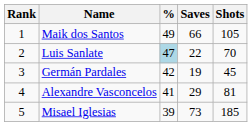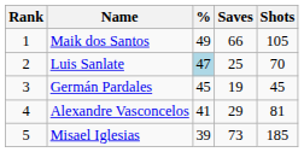Luis Sanlate | Saves: 22 -> 25
Germán Pardales | %: 42 -> 45
